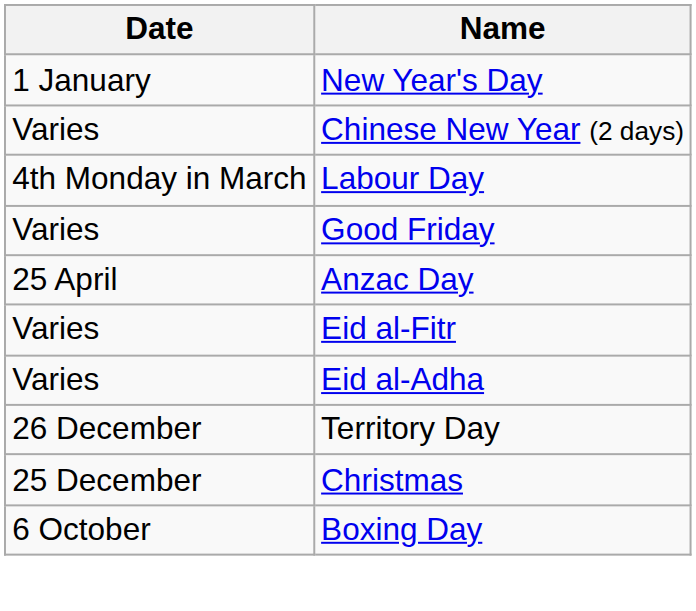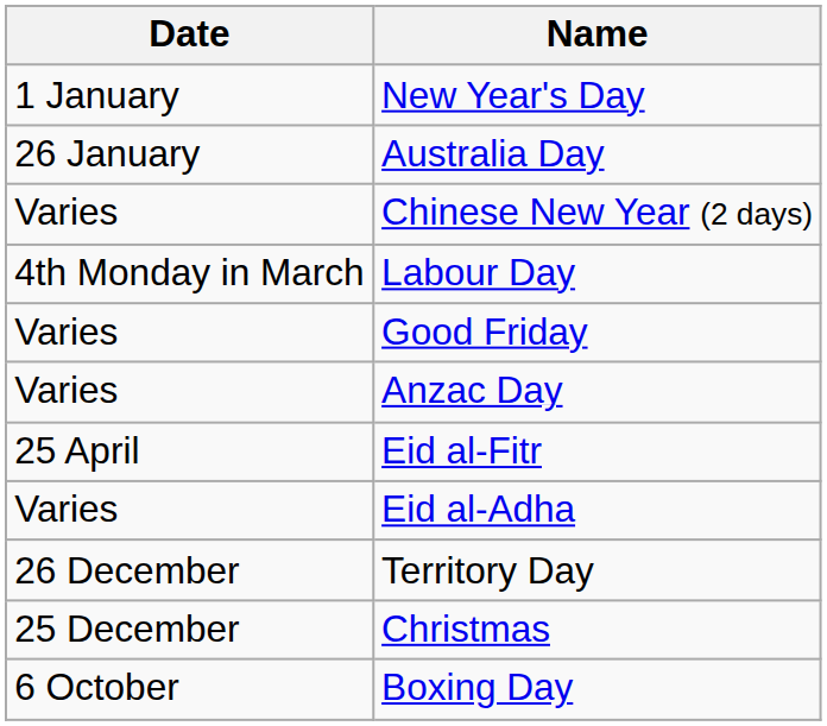+ row: 26 January | Australia Day
Anzac Day | Date: 25 April -> Varies
Eid al-Fitr | Date: Varies -> 25 April
